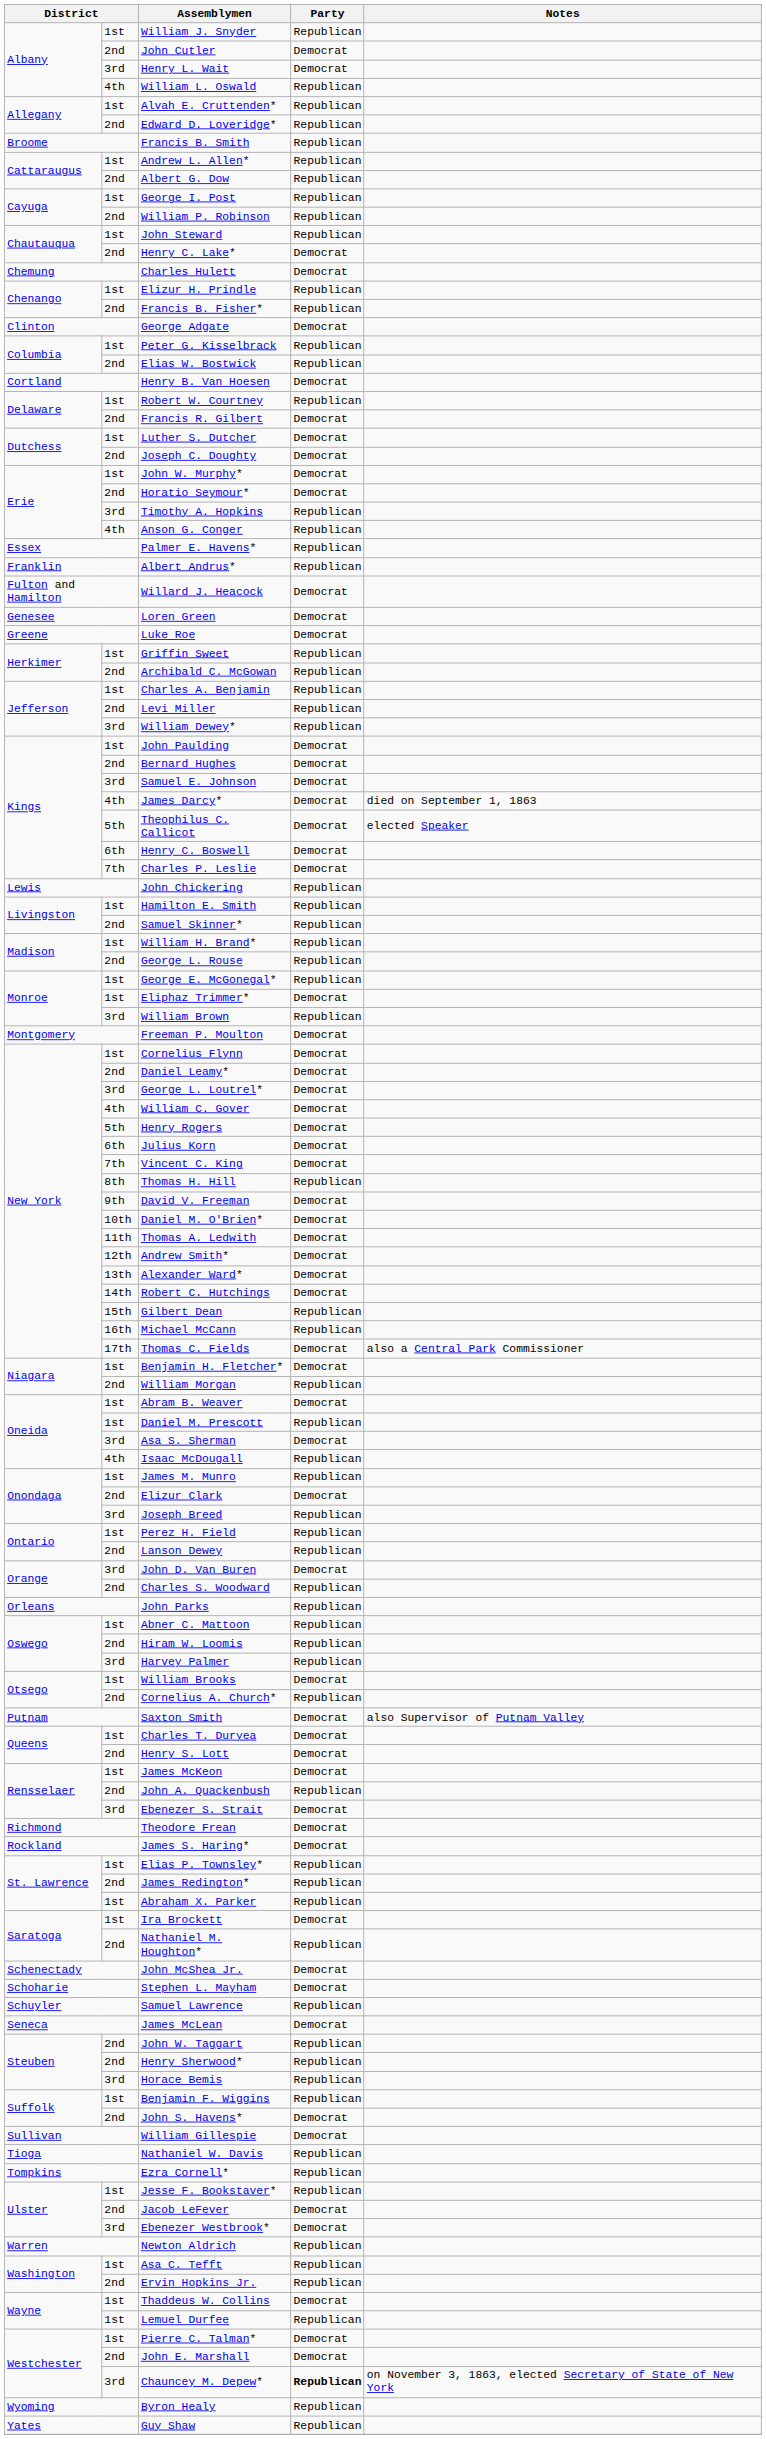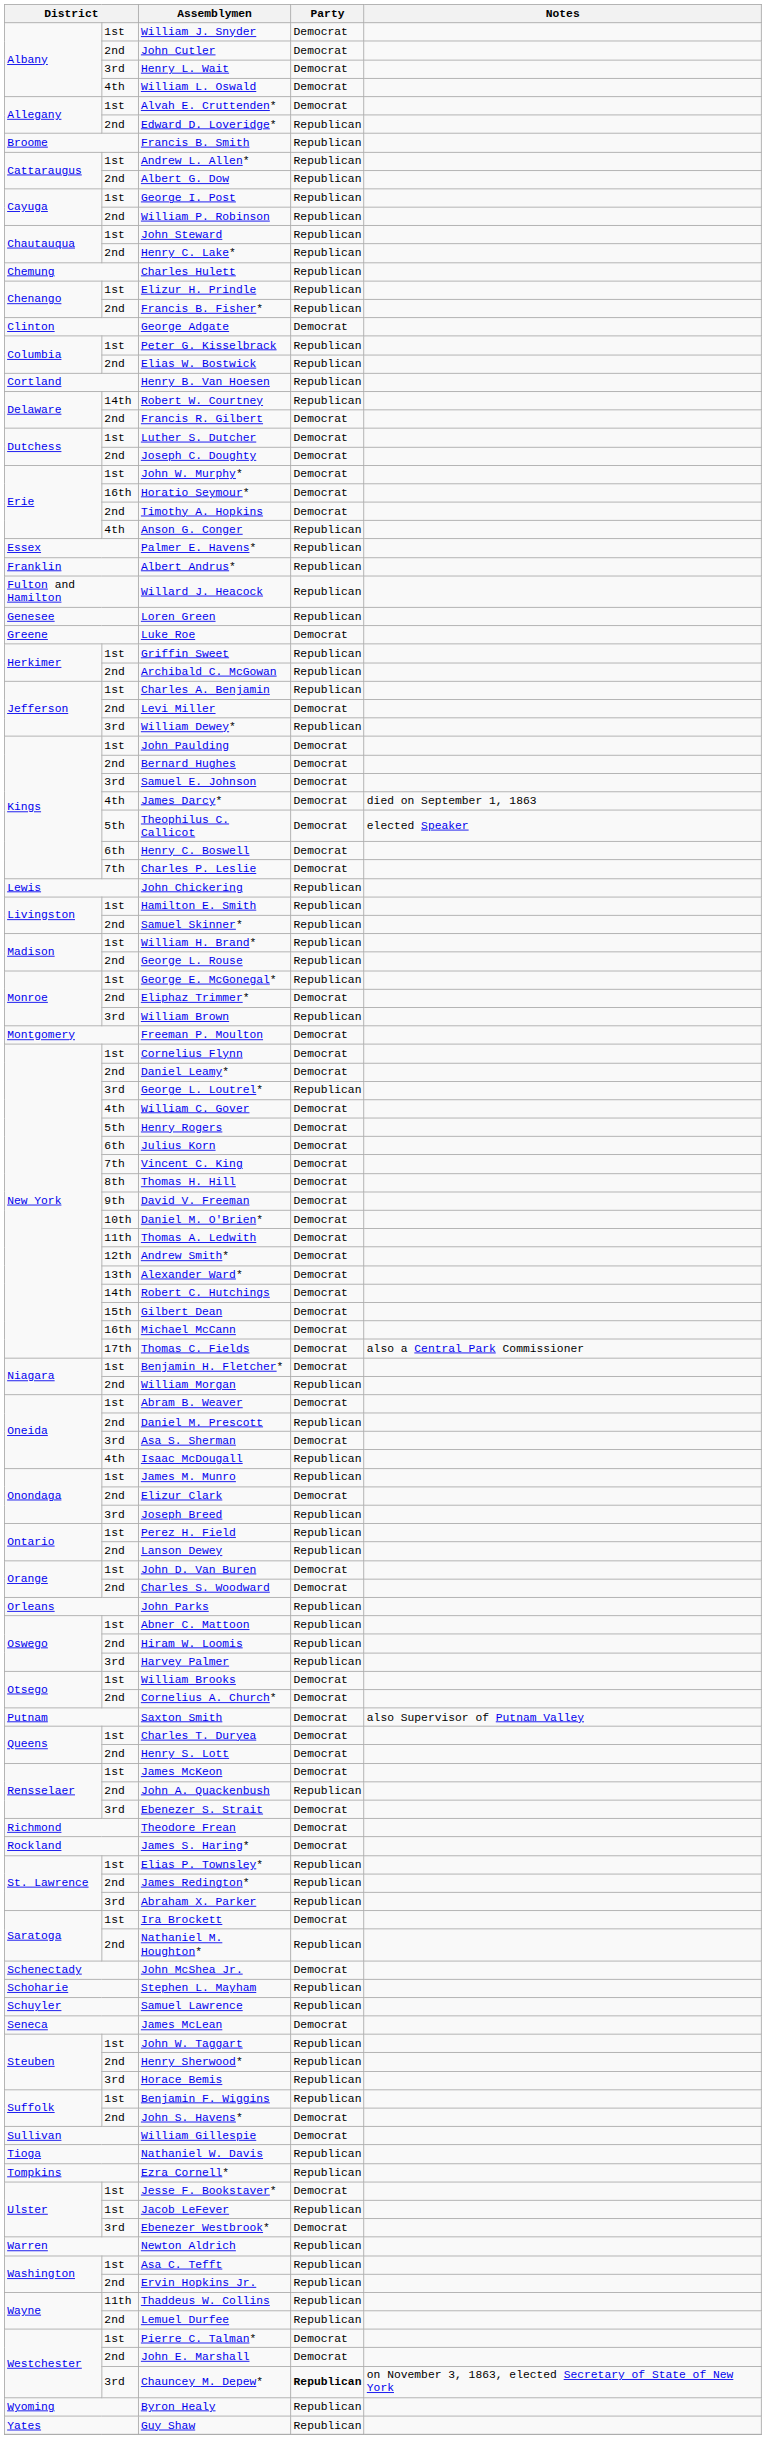William J. Snyder | Party: Republican -> Democrat
William L. Oswald | Party: Republican -> Democrat
Alvah E. Cruttenden* | Party: Republican -> Democrat
Henry C. Lake* | Party: Democrat -> Republican
Charles Hulett | Party: Democrat -> Republican
Henry B. Van Hoesen | Party: Democrat -> Republican
Robert W. Courtney | column 2: 1st -> 14th
Horatio Seymour* | column 2: 2nd -> 16th
Timothy A. Hopkins | column 2: 3rd -> 2nd
Timothy A. Hopkins | Party: Republican -> Democrat
Willard J. Heacock | Party: Democrat -> Republican
Loren Green | Party: Democrat -> Republican
Levi Miller | Party: Republican -> Democrat
Eliphaz Trimmer* | column 2: 1st -> 2nd
George L. Loutrel* | Party: Democrat -> Republican
Thomas H. Hill | Party: Republican -> Democrat
Gilbert Dean | Party: Republican -> Democrat
Michael McCann | Party: Republican -> Democrat
Daniel M. Prescott | column 2: 1st -> 2nd
John D. Van Buren | column 2: 3rd -> 1st
Charles S. Woodward | Party: Republican -> Democrat
Cornelius A. Church* | Party: Republican -> Democrat
Abraham X. Parker | column 2: 1st -> 3rd
Stephen L. Mayham | Party: Democrat -> Republican
John W. Taggart | column 2: 2nd -> 1st
Jesse F. Bookstaver* | Party: Republican -> Democrat
Jacob LeFever | column 2: 2nd -> 1st
Jacob LeFever | Party: Democrat -> Republican
Thaddeus W. Collins | column 2: 1st -> 11th
Thaddeus W. Collins | Party: Democrat -> Republican
Lemuel Durfee | column 2: 1st -> 2nd
